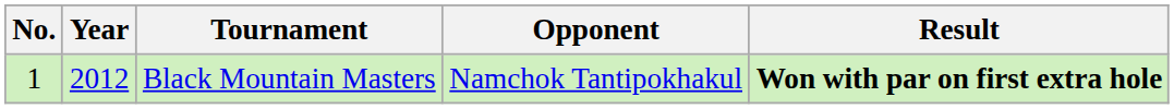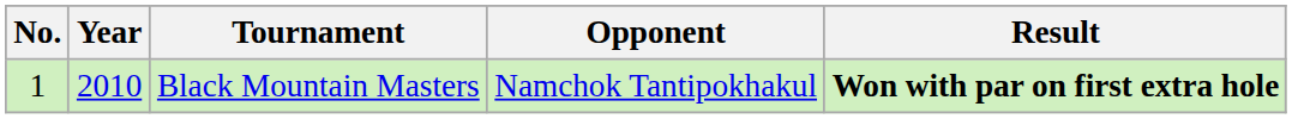Black Mountain Masters | Year: 2012 -> 2010
